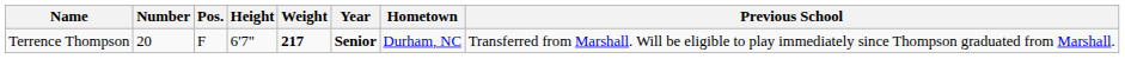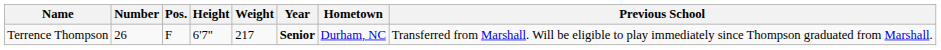Terrence Thompson | Number: 20 -> 26
Terrence Thompson | Weight: bold -> normal
